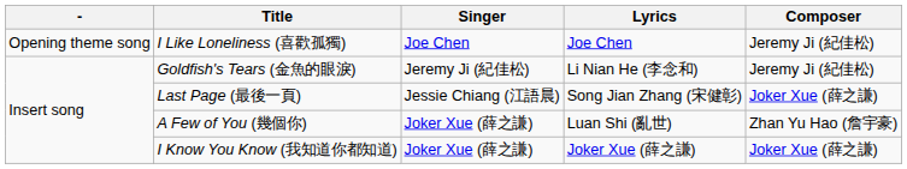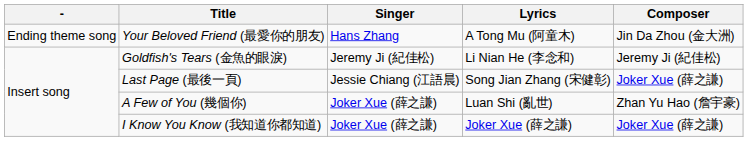- row: Opening theme song | I Like Loneliness (喜歡孤獨) | Joe Chen | Joe Chen | Jeremy Ji (紀佳松)
+ row: Ending theme song | Your Beloved Friend (最愛你的朋友) | Hans Zhang | A Tong Mu (阿童木) | Jin Da Zhou (金大洲)
